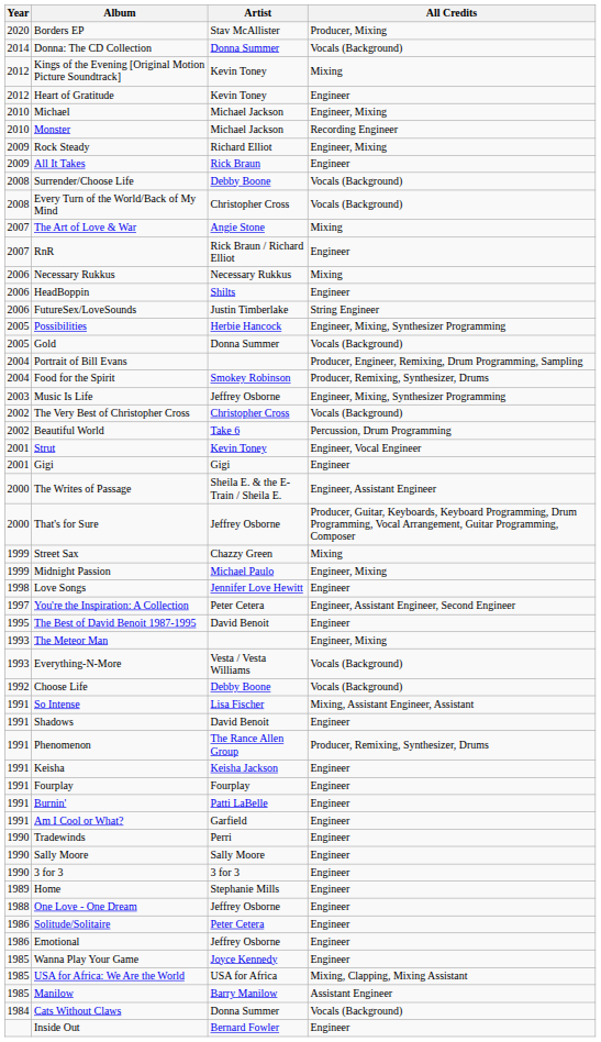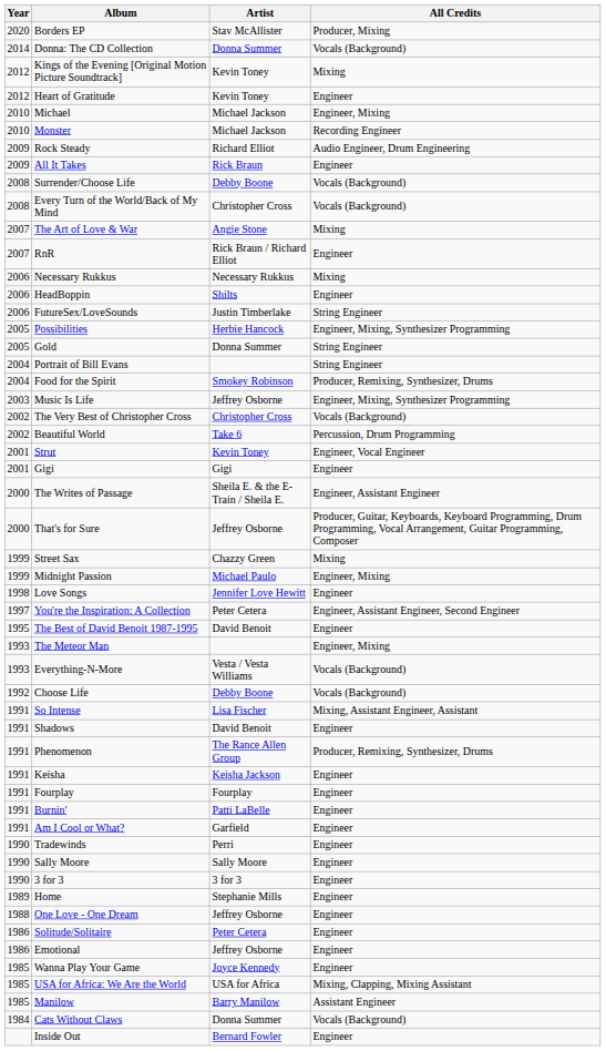Rock Steady | All Credits: Engineer, Mixing -> Audio Engineer, Drum Engineering
Gold | All Credits: Vocals (Background) -> String Engineer
Portrait of Bill Evans | All Credits: Producer, Engineer, Remixing, Drum Programming, Sampling -> String Engineer
